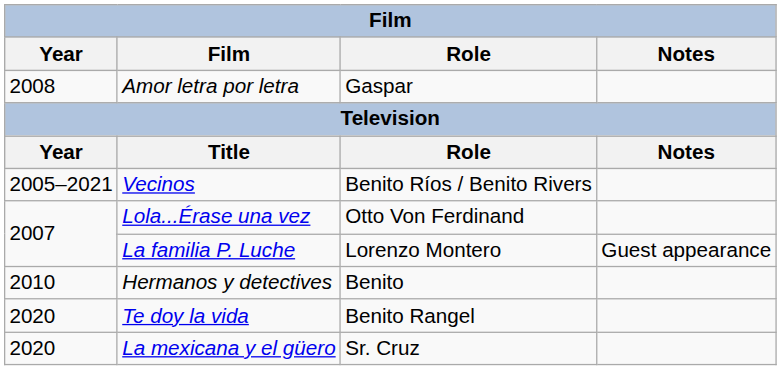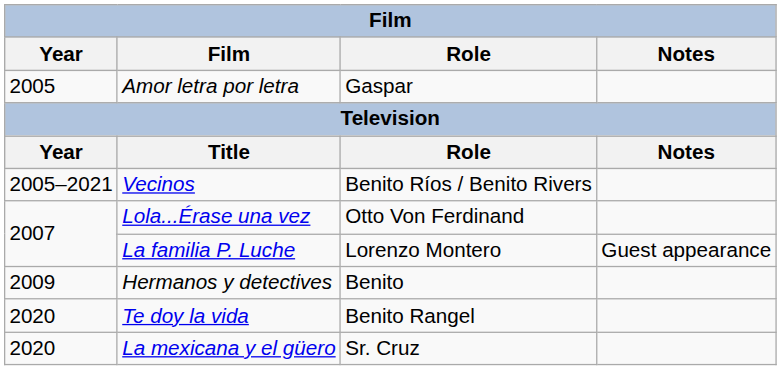Amor letra por letra | Year: 2008 -> 2005
Hermanos y detectives | Year: 2010 -> 2009
